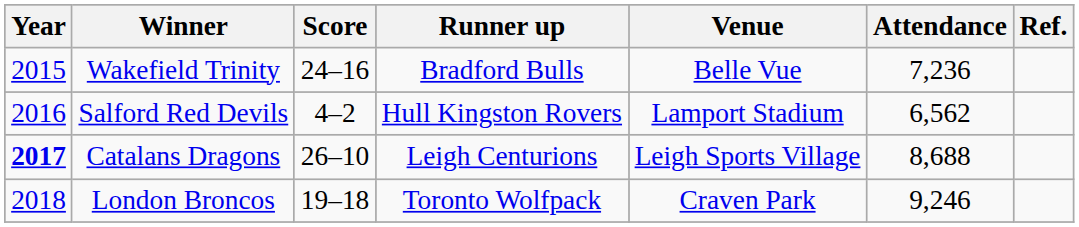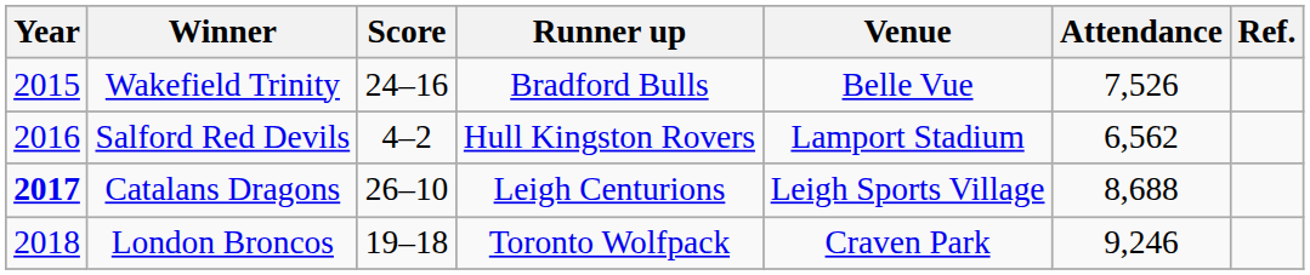Wakefield Trinity | Attendance: 7,236 -> 7,526
